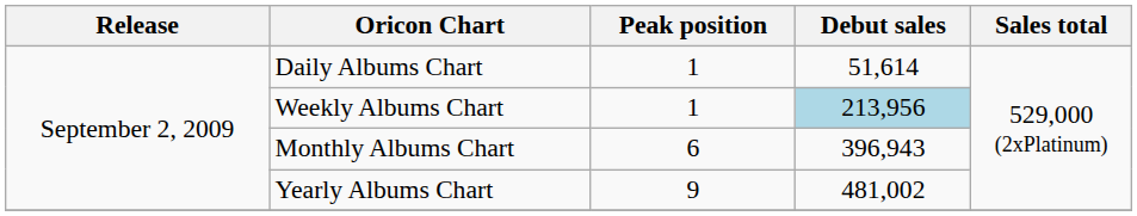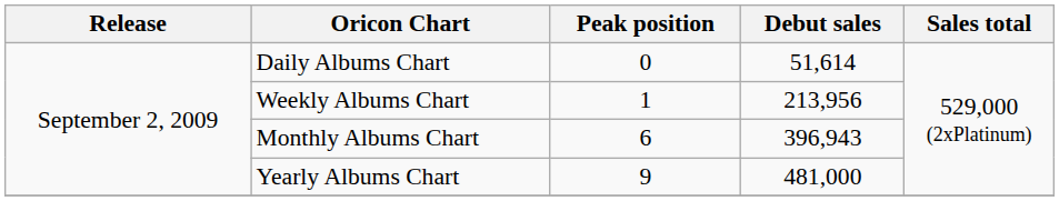Daily Albums Chart | Peak position: 1 -> 0
Weekly Albums Chart | Debut sales: lightblue background -> no background
Yearly Albums Chart | Debut sales: 481,002 -> 481,000
